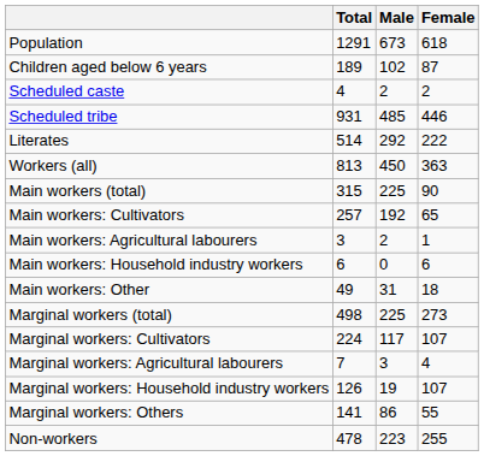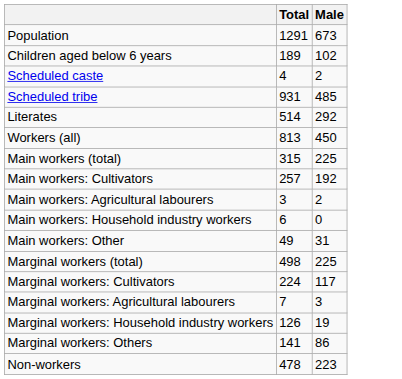- column: Female | 618 | 87 | 2 | 446 | 222 | 363 | 90 | 65 | 1 | 6 | 18 | 273 | 107 | 4 | 107 | 55 | 255
